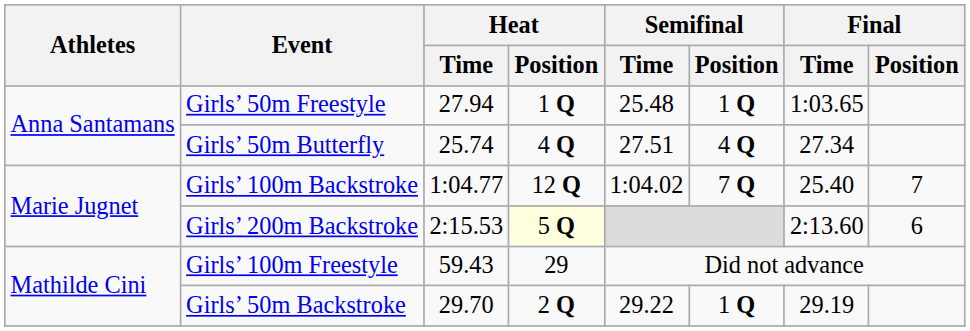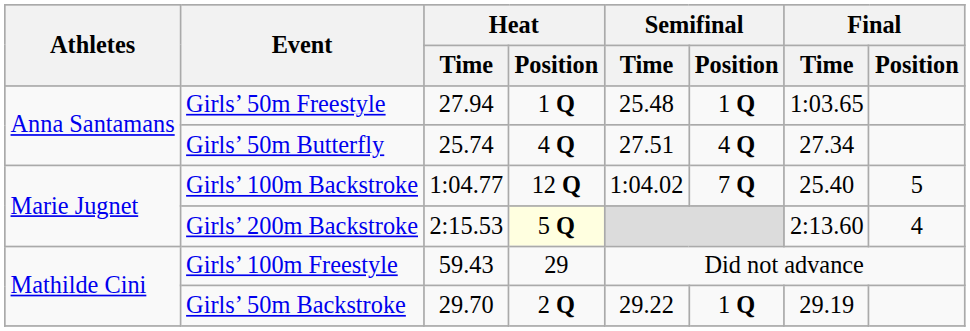Girls’ 100m Backstroke | Final / Position: 7 -> 5
Girls’ 200m Backstroke | Final / Position: 6 -> 4
